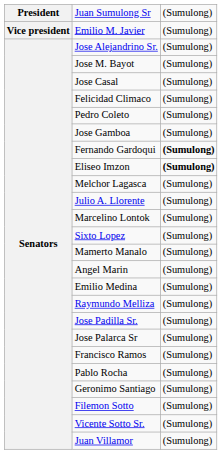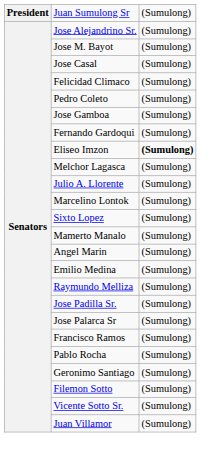- row: Vice president | Emilio M. Javier | (Sumulong)
Fernando Gardoqui | column 3: bold -> normal
